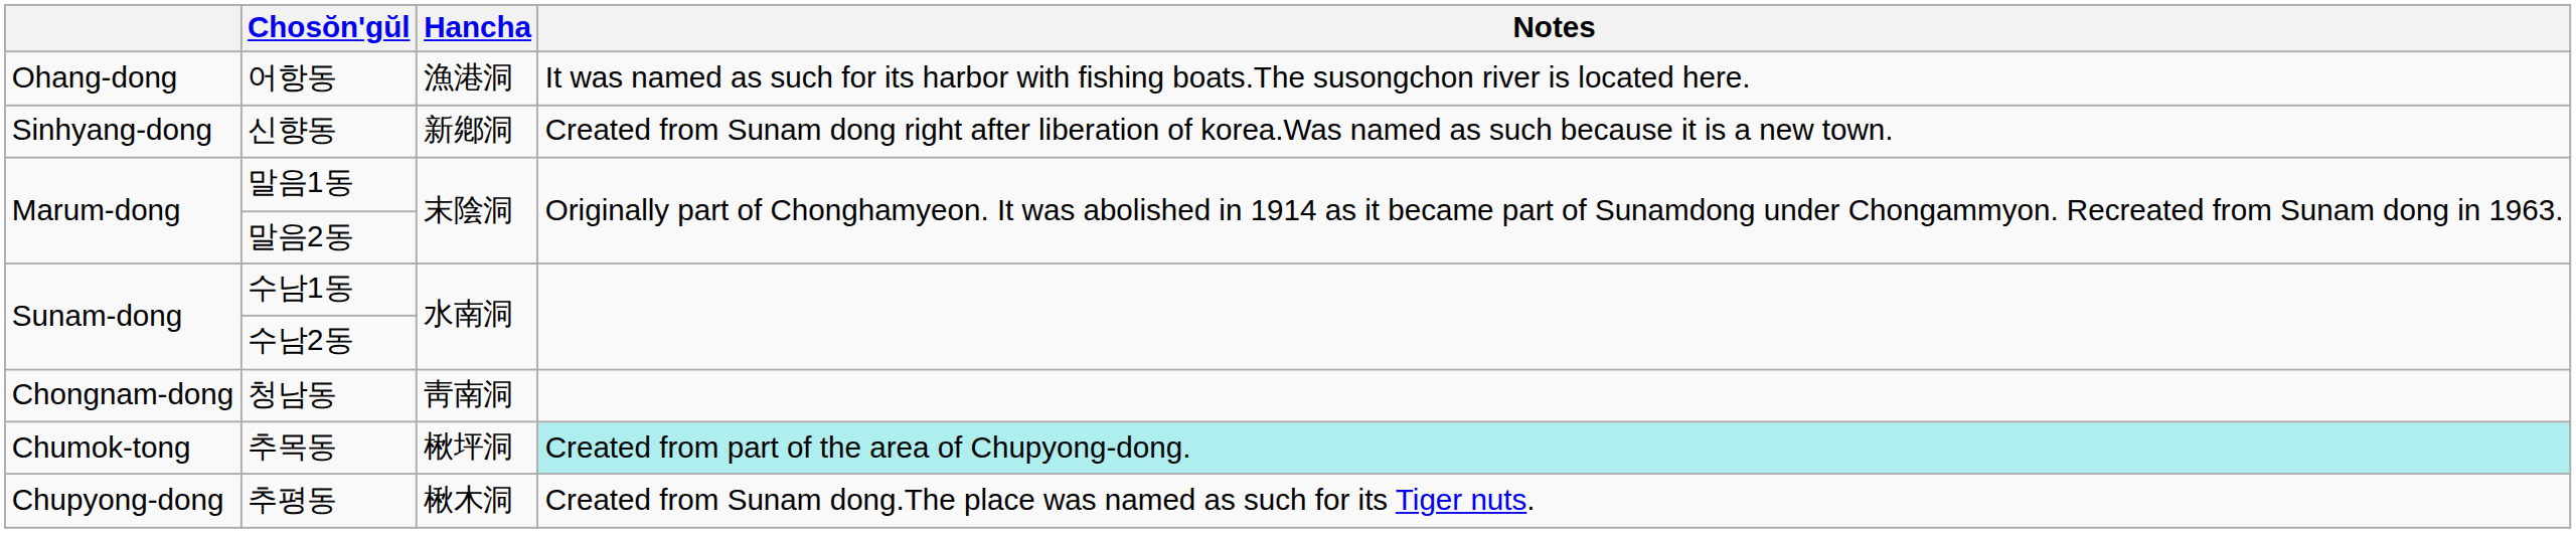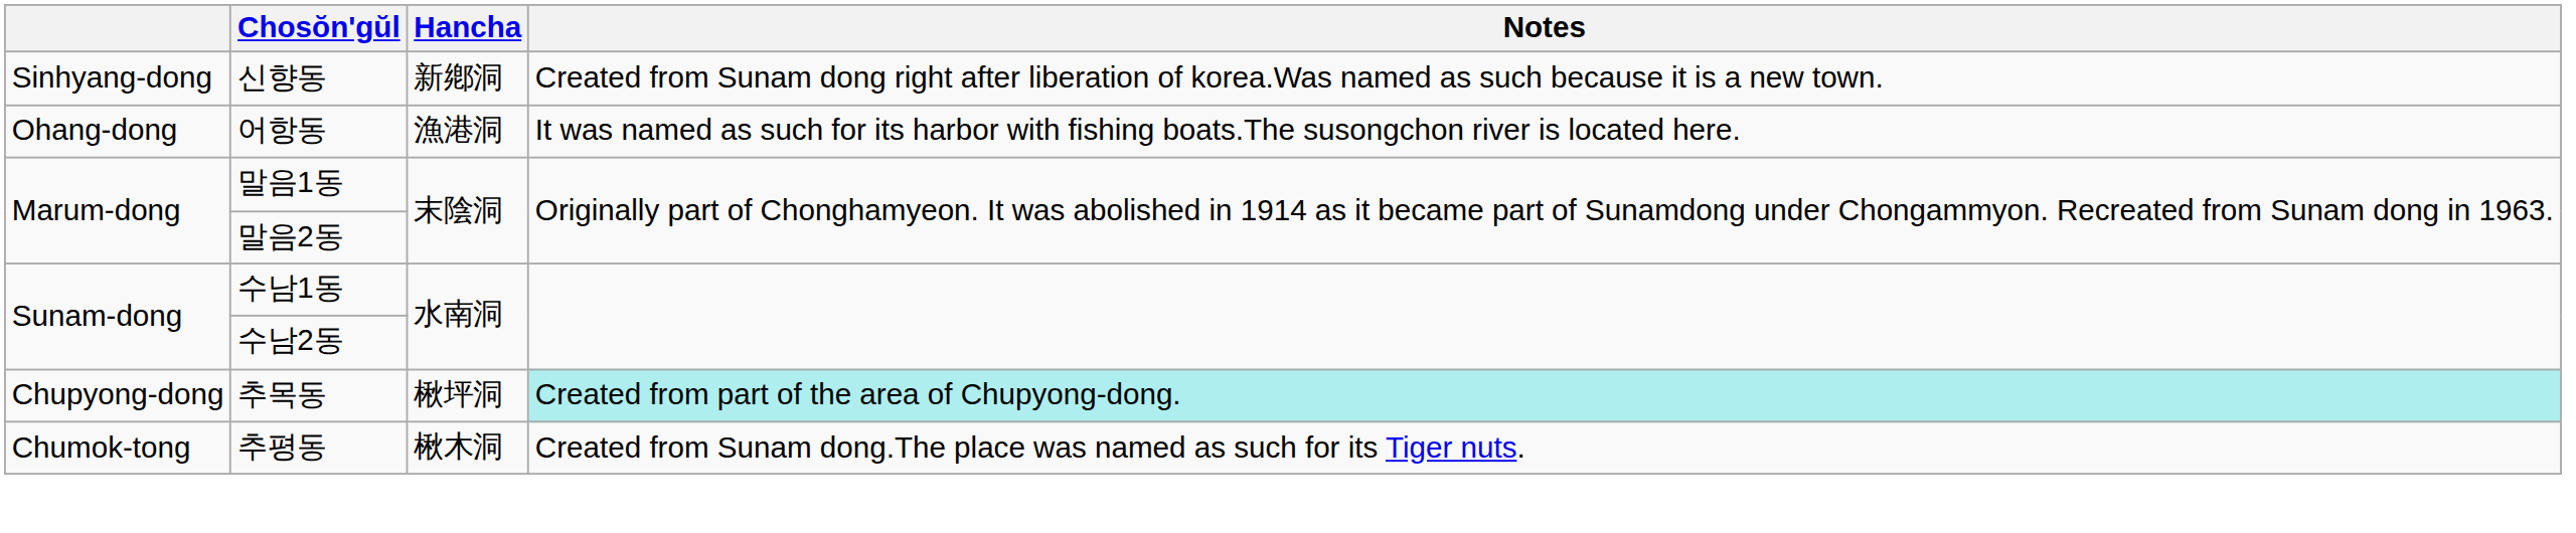rows swapped: 신향동 <-> 어항동
- row: Chongnam-dong | 청남동 | 靑南洞
추목동 | column 1: Chumok-tong -> Chupyong-dong
추평동 | column 1: Chupyong-dong -> Chumok-tong
